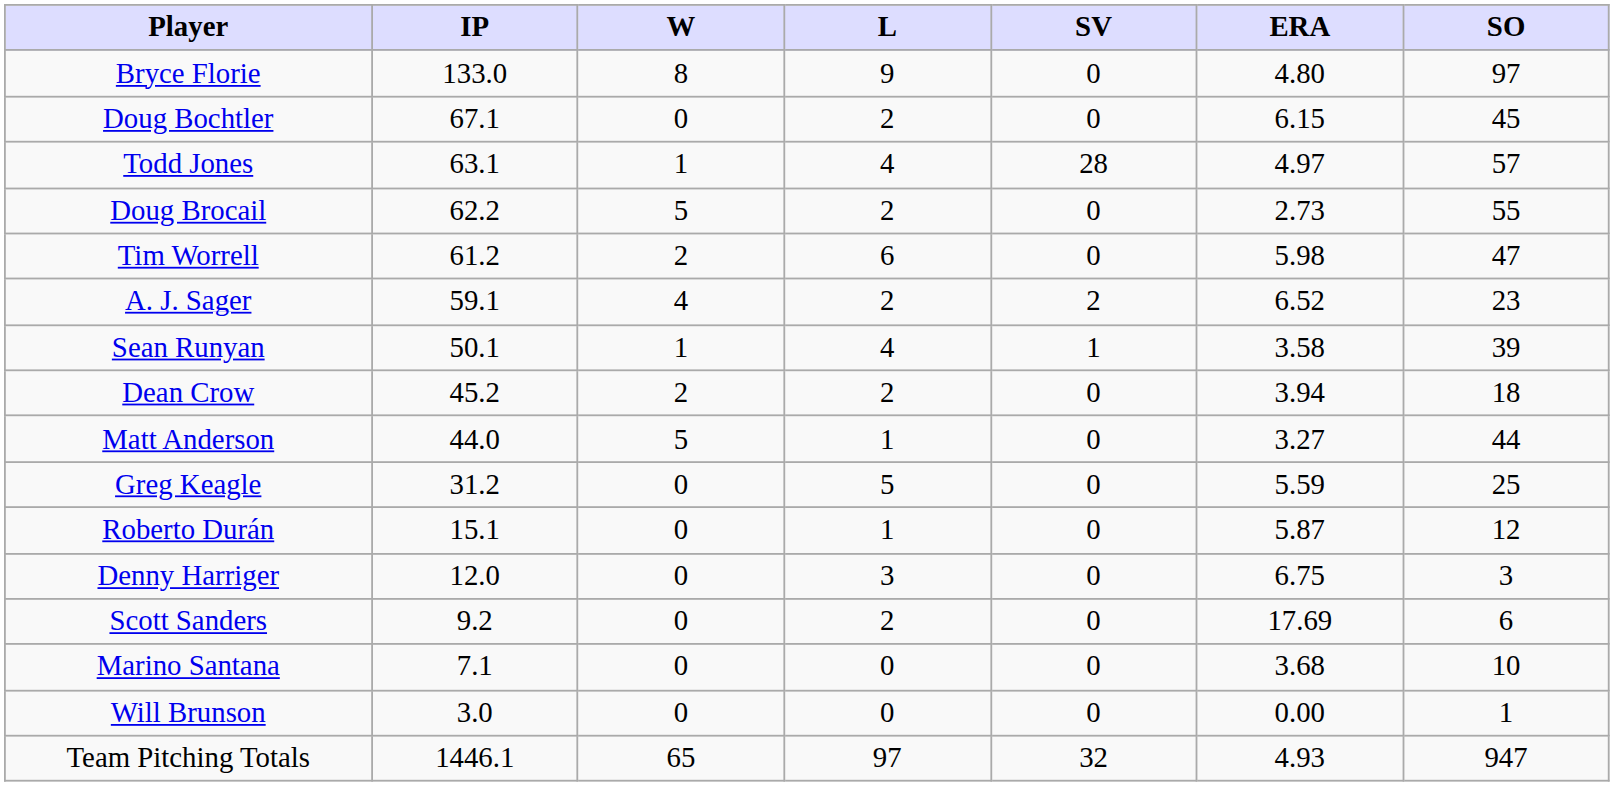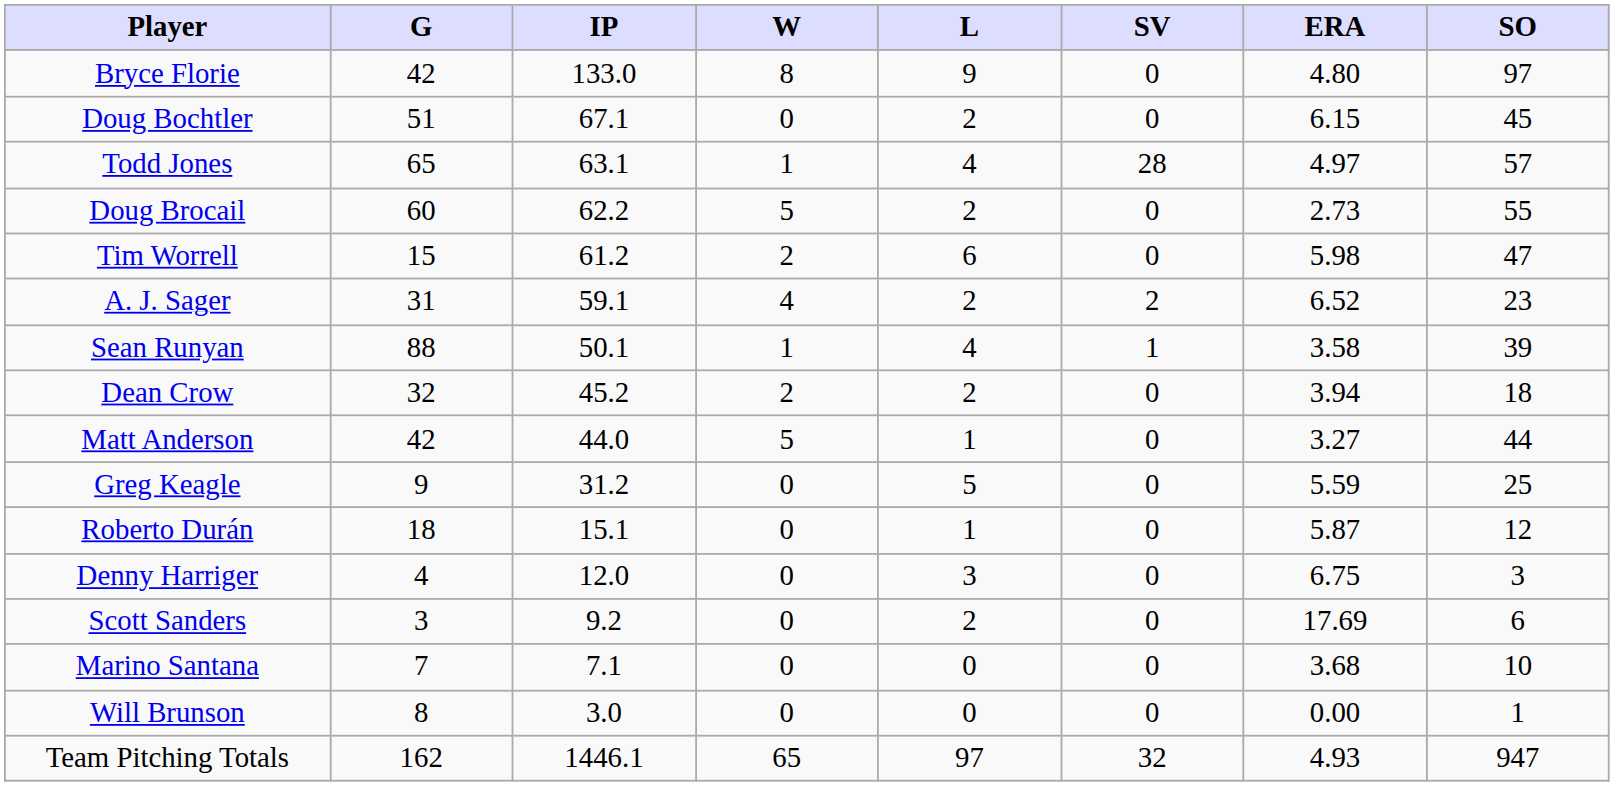+ column: G | 42 | 51 | 65 | 60 | 15 | 31 | 88 | 32 | 42 | 9 | 18 | 4 | 3 | 7 | 8 | 162
